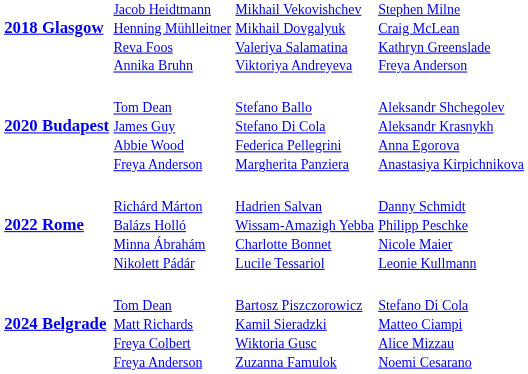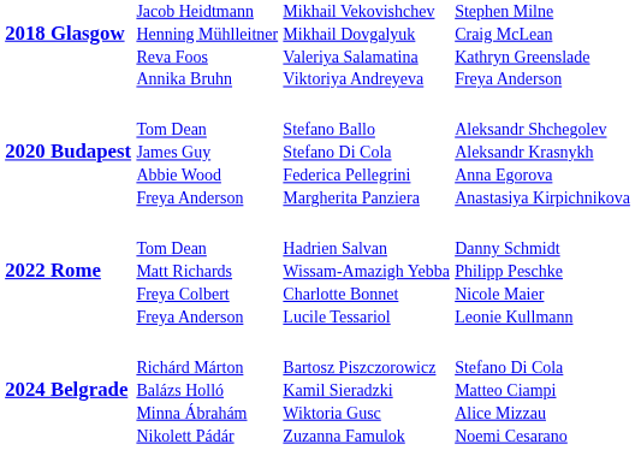2022 Rome | column 2: Richárd Márton Balázs Holló Minna Ábrahám Nikolett Pádár -> Tom Dean Matt Richards Freya Colbert Freya Anderson
2024 Belgrade | column 2: Tom Dean Matt Richards Freya Colbert Freya Anderson -> Richárd Márton Balázs Holló Minna Ábrahám Nikolett Pádár
